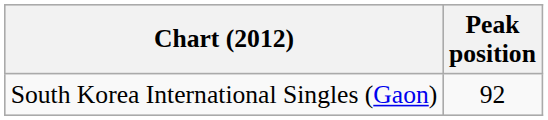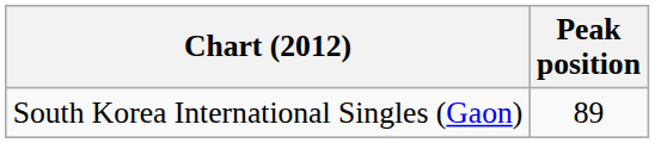South Korea International Singles (Gaon) | Peak position: 92 -> 89
